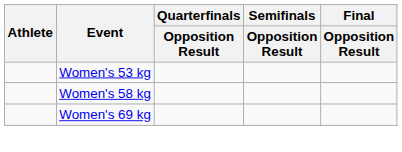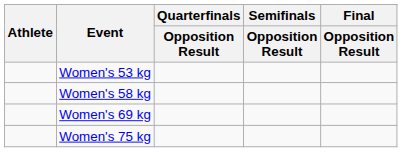+ row: Women's 75 kg
